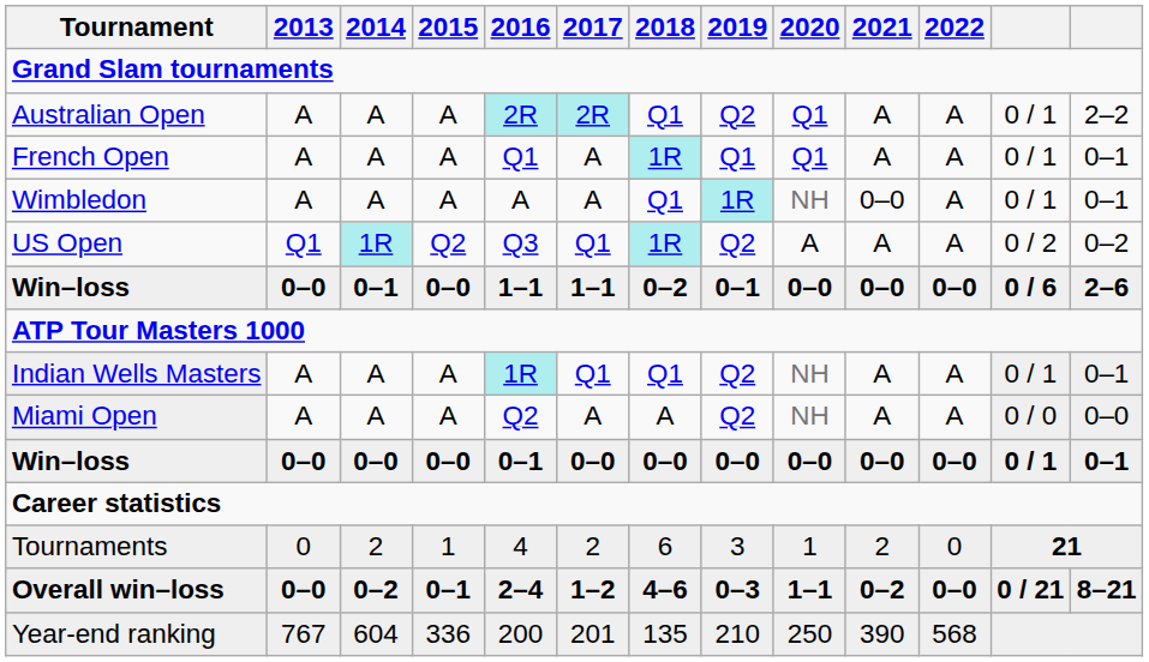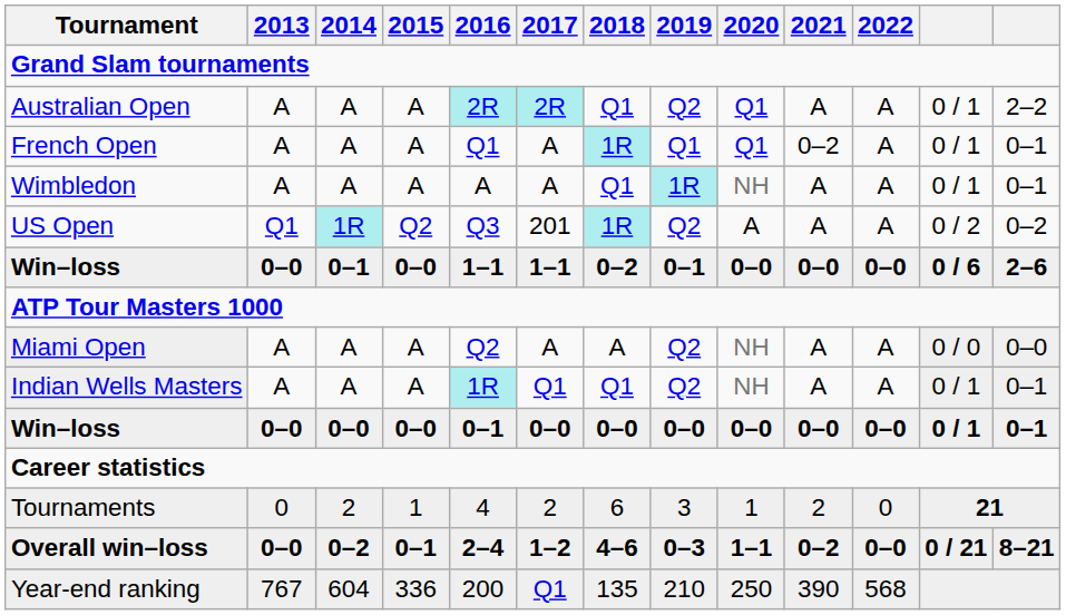French Open | 2021: A -> 0–2
Wimbledon | 2021: 0–0 -> A
US Open | 2017: Q1 -> 201
rows swapped: Indian Wells Masters <-> Miami Open
Year-end ranking | 2017: 201 -> Q1
